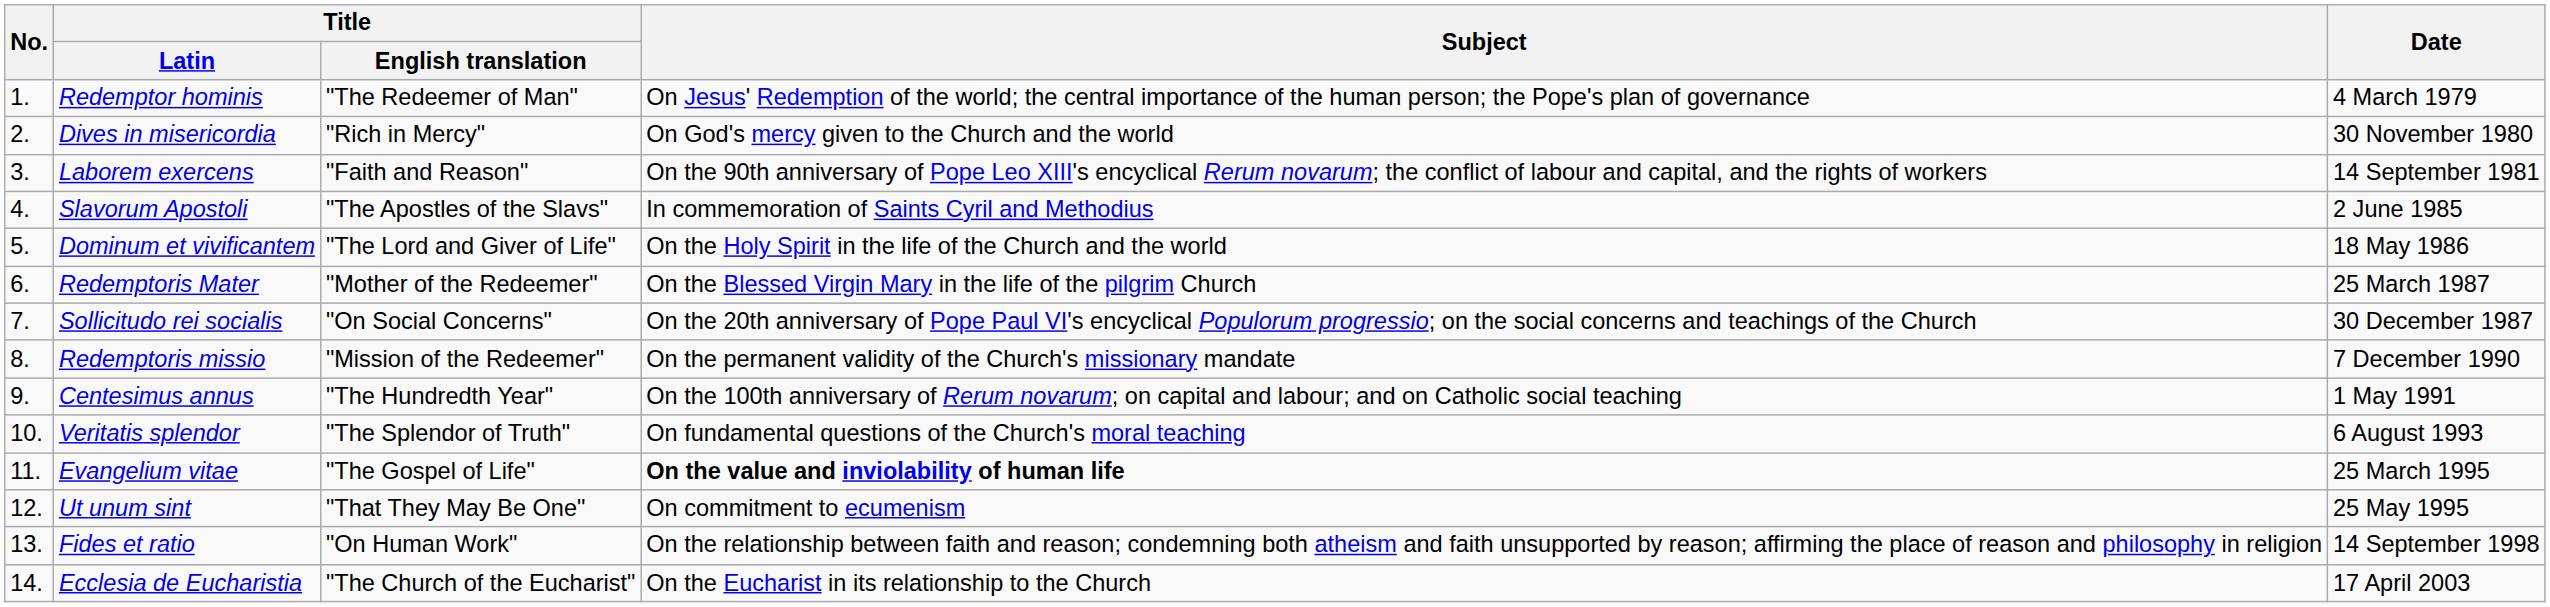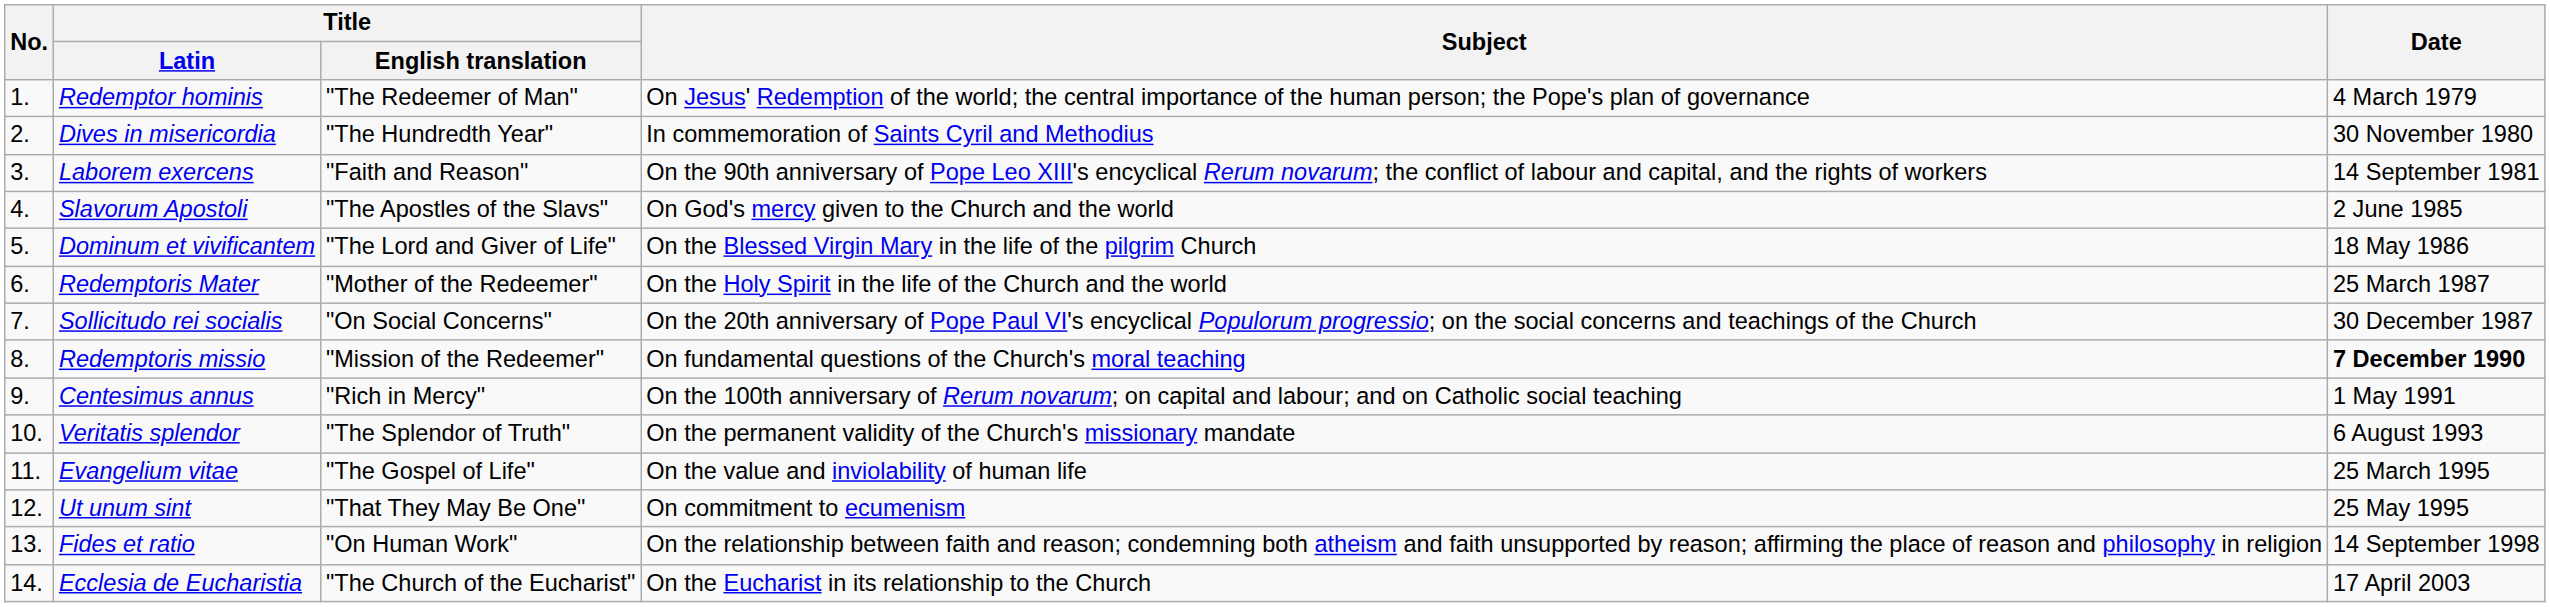Dives in misericordia | Title / English translation: "Rich in Mercy" -> "The Hundredth Year"
Dives in misericordia | Subject: On God's mercy given to the Church and the world -> In commemoration of Saints Cyril and Methodius
Slavorum Apostoli | Subject: In commemoration of Saints Cyril and Methodius -> On God's mercy given to the Church and the world
Dominum et vivificantem | Subject: On the Holy Spirit in the life of the Church and the world -> On the Blessed Virgin Mary in the life of the pilgrim Church
Redemptoris Mater | Subject: On the Blessed Virgin Mary in the life of the pilgrim Church -> On the Holy Spirit in the life of the Church and the world
Redemptoris missio | Subject: On the permanent validity of the Church's missionary mandate -> On fundamental questions of the Church's moral teaching
Redemptoris missio | Date: normal -> bold
Centesimus annus | Title / English translation: "The Hundredth Year" -> "Rich in Mercy"
Veritatis splendor | Subject: On fundamental questions of the Church's moral teaching -> On the permanent validity of the Church's missionary mandate
Evangelium vitae | Subject: bold -> normal
